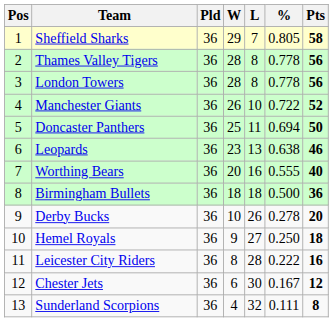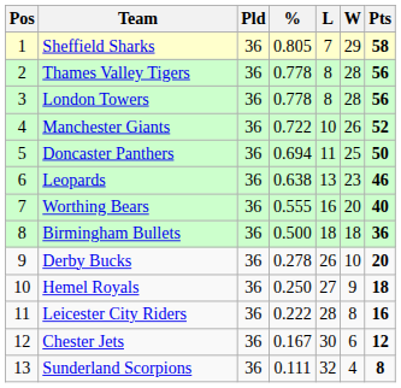columns swapped: W <-> %
